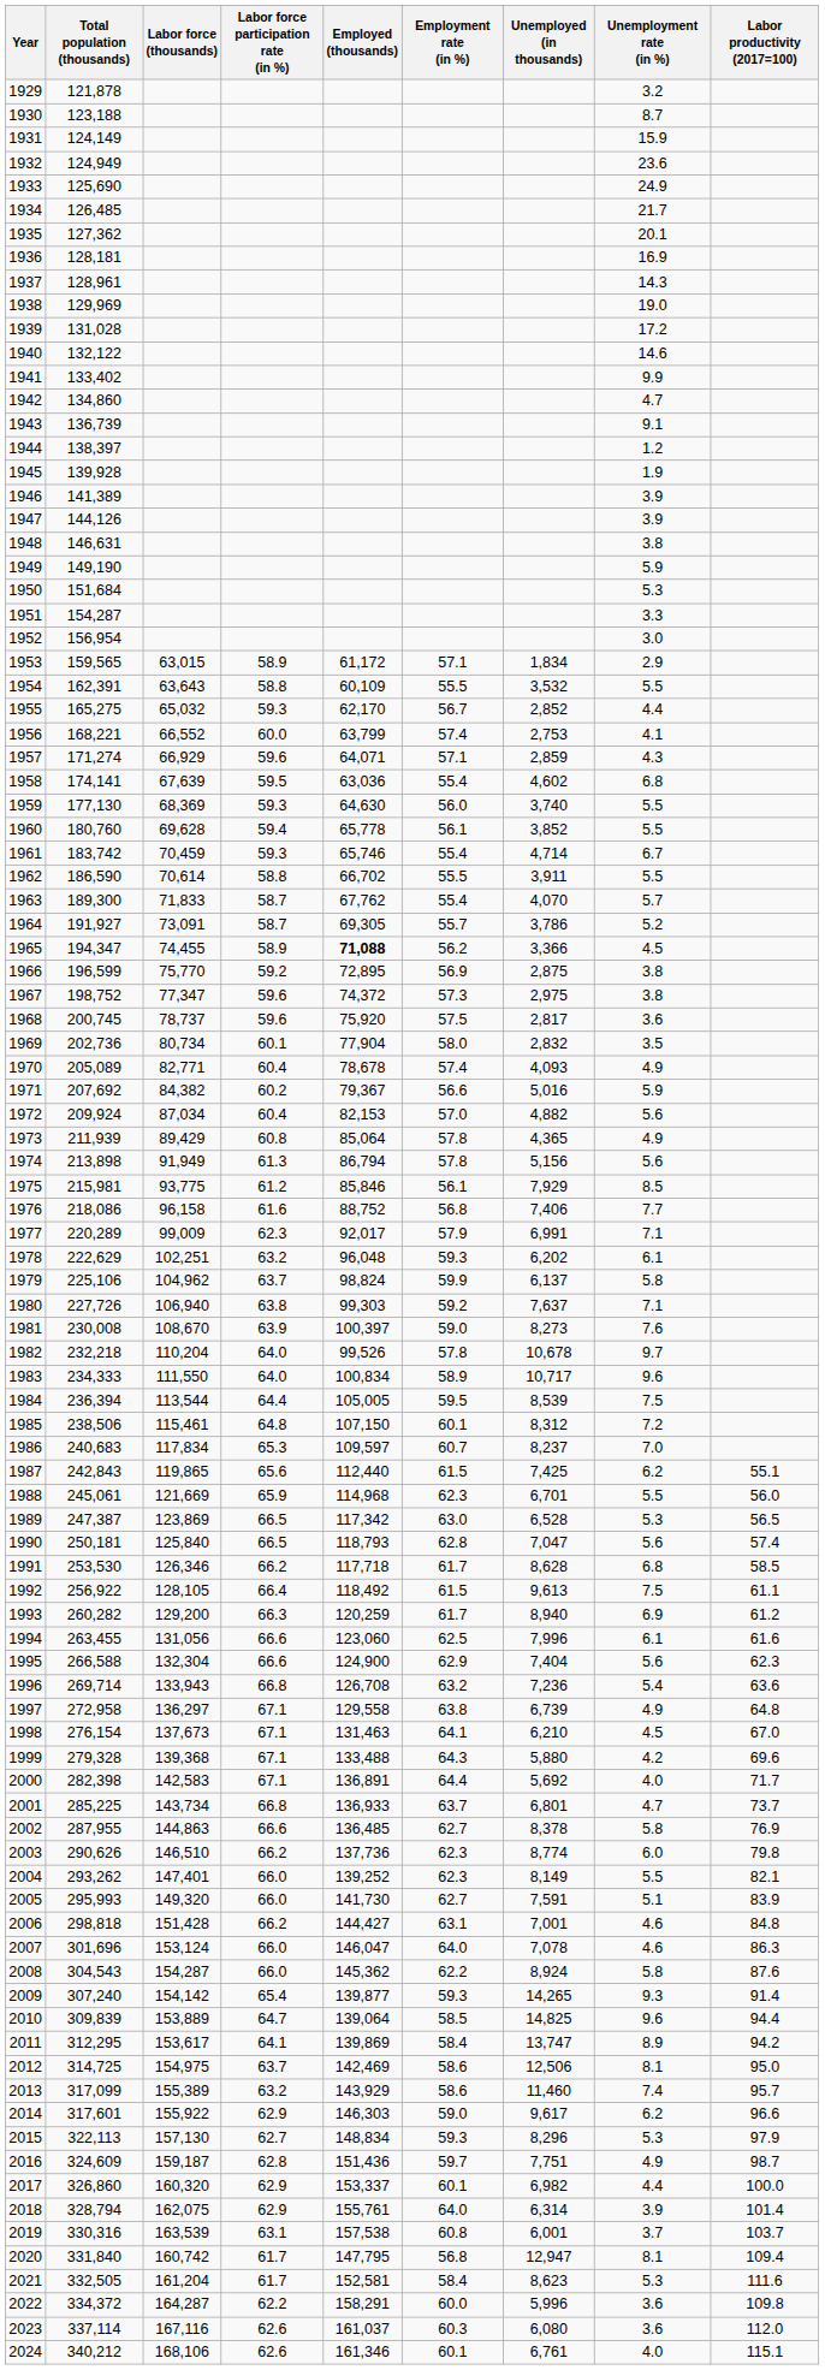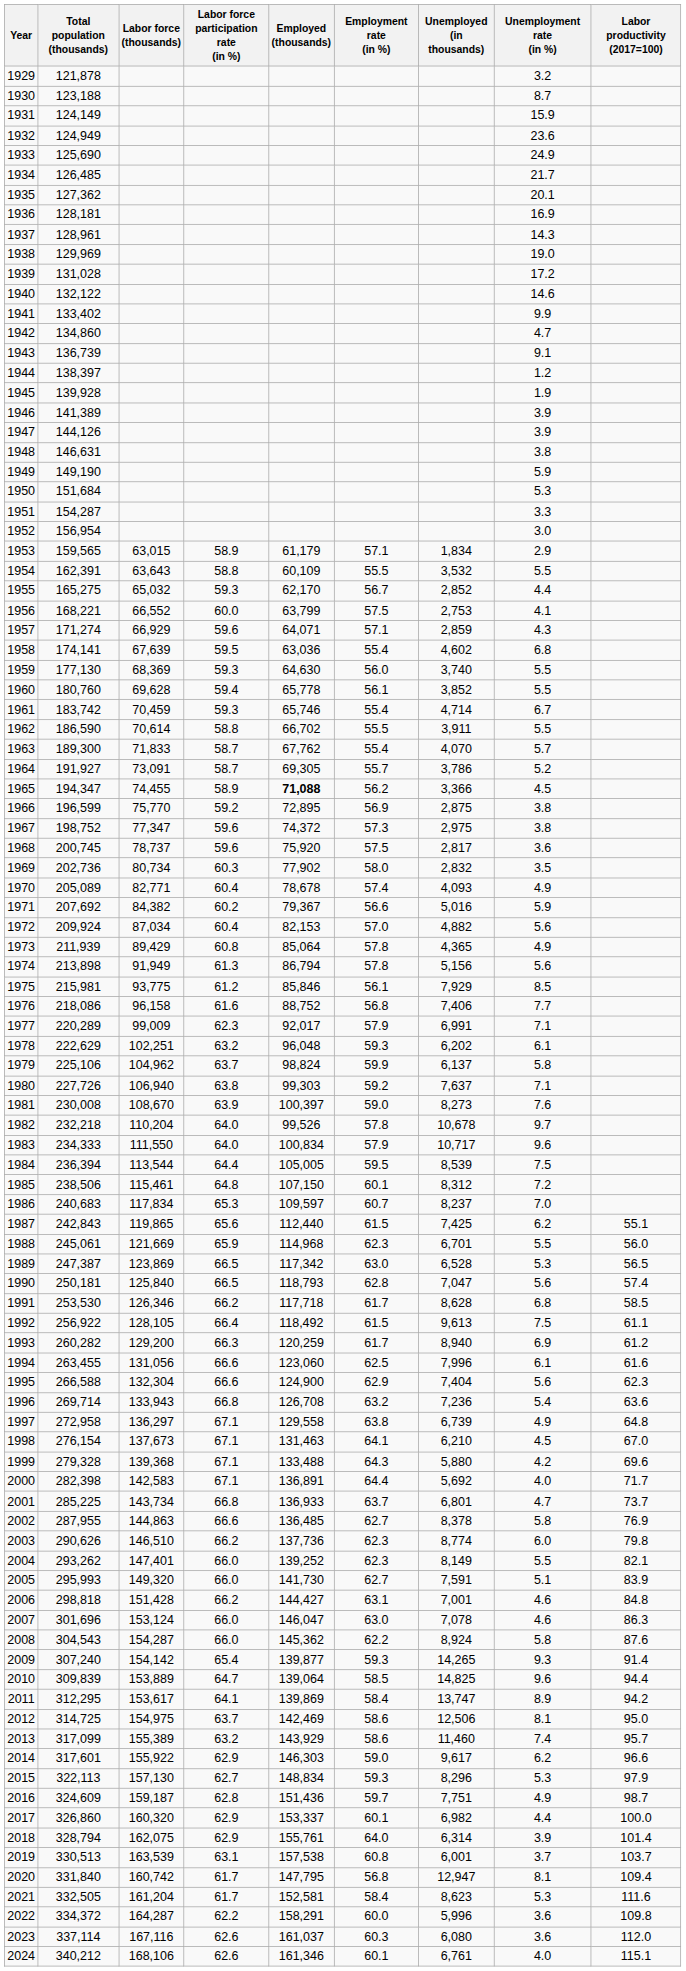1953 | Employed (thousands): 61,172 -> 61,179
1956 | Employment rate (in %): 57.4 -> 57.5
1969 | Labor force participation rate (in %): 60.1 -> 60.3
1969 | Employed (thousands): 77,904 -> 77,902
1983 | Employment rate (in %): 58.9 -> 57.9
2007 | Employment rate (in %): 64.0 -> 63.0
2019 | Total population (thousands): 330,316 -> 330,513
